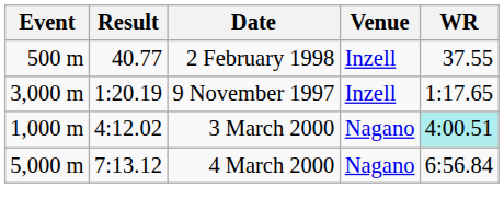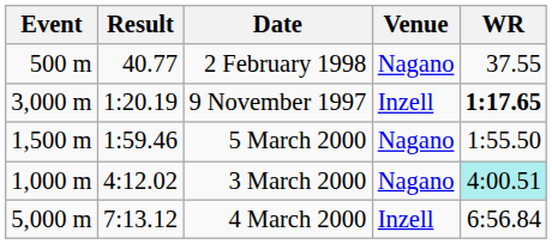2 February 1998 | Venue: Inzell -> Nagano
9 November 1997 | WR: normal -> bold
+ row: 1,500 m | 1:59.46 | 5 March 2000 | Nagano | 1:55.50
4 March 2000 | Venue: Nagano -> Inzell
